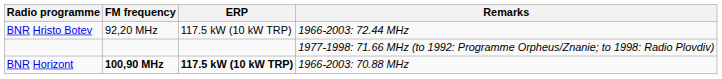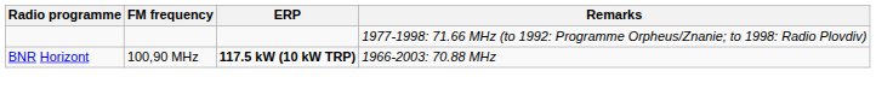- row: BNR Hristo Botev | 92,20 MHz | 117.5 kW (10 kW TRP) | 1966-2003: 72.44 MHz
BNR Horizont | FM frequency: bold -> normal
